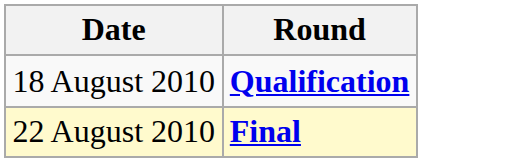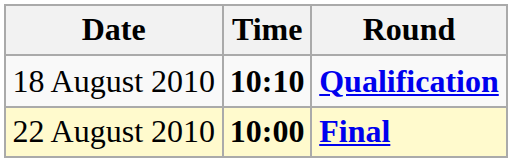+ column: Time | 10:10 | 10:00
